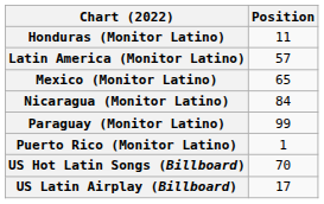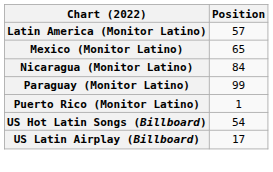- row: Honduras (Monitor Latino) | 11
US Hot Latin Songs (Billboard) | Position: 70 -> 54
